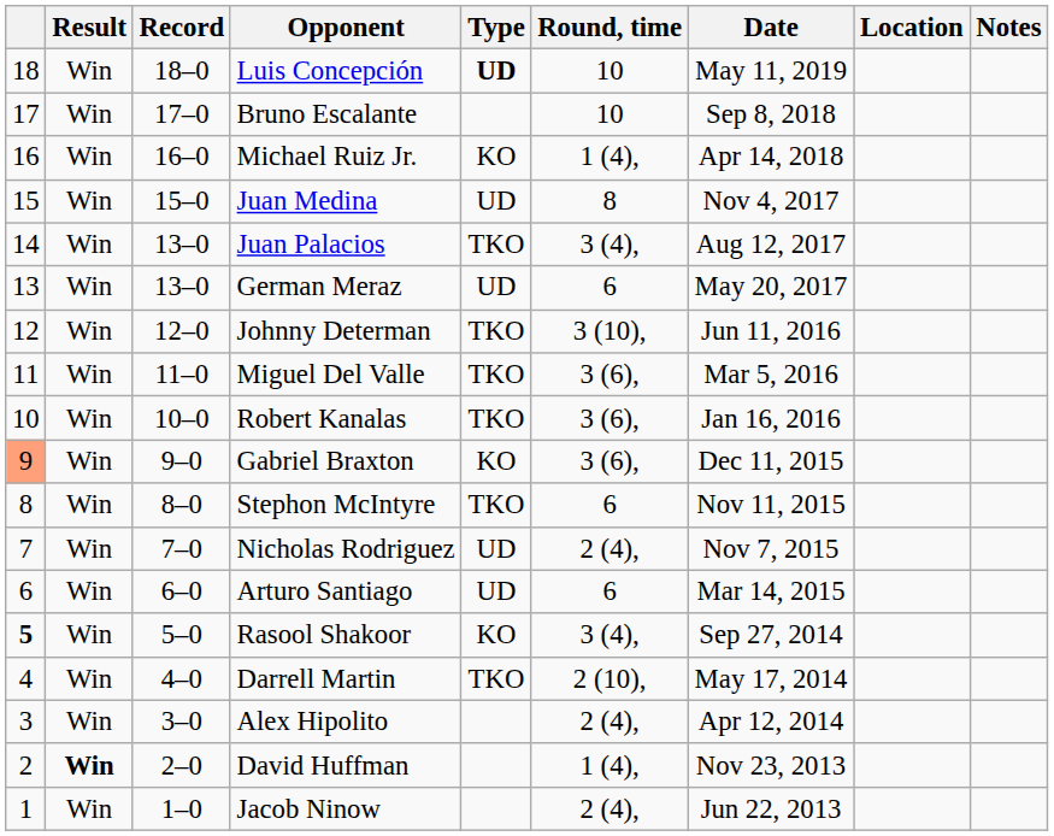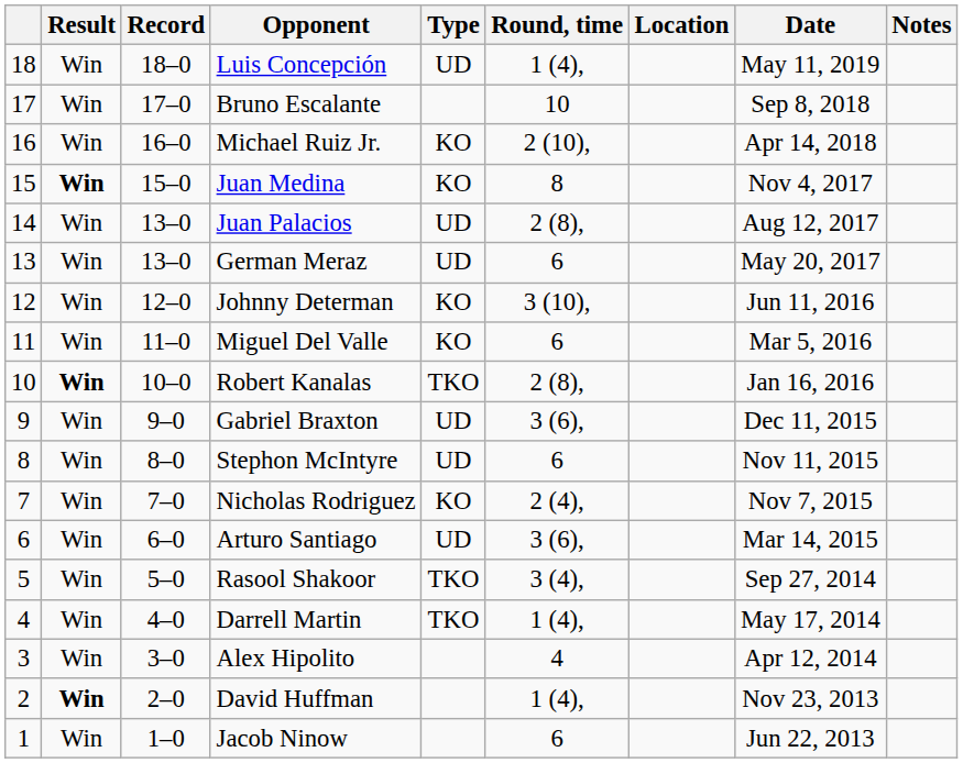columns swapped: Date <-> Location
Luis Concepción | Type: bold -> normal
Luis Concepción | Round, time: 10 -> 1 (4),
Michael Ruiz Jr. | Round, time: 1 (4), -> 2 (10),
Juan Medina | Result: normal -> bold
Juan Medina | Type: UD -> KO
Juan Palacios | Type: TKO -> UD
Juan Palacios | Round, time: 3 (4), -> 2 (8),
Johnny Determan | Type: TKO -> KO
Miguel Del Valle | Type: TKO -> KO
Miguel Del Valle | Round, time: 3 (6), -> 6
Robert Kanalas | Result: normal -> bold
Robert Kanalas | Round, time: 3 (6), -> 2 (8),
Gabriel Braxton | column 1: lightsalmon background -> no background
Gabriel Braxton | Type: KO -> UD
Stephon McIntyre | Type: TKO -> UD
Nicholas Rodriguez | Type: UD -> KO
Arturo Santiago | Round, time: 6 -> 3 (6),
Rasool Shakoor | column 1: bold -> normal
Rasool Shakoor | Type: KO -> TKO
Darrell Martin | Round, time: 2 (10), -> 1 (4),
Alex Hipolito | Round, time: 2 (4), -> 4
Jacob Ninow | Round, time: 2 (4), -> 6
